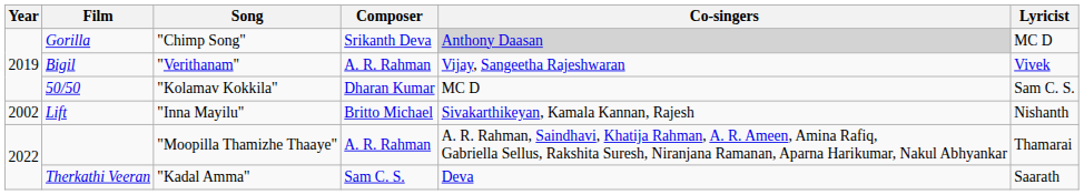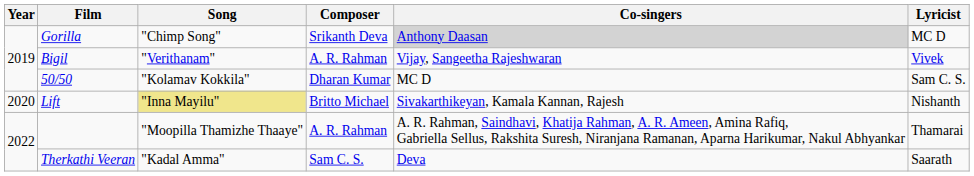Lift | Year: 2002 -> 2020
Lift | Song: no background -> khaki background
